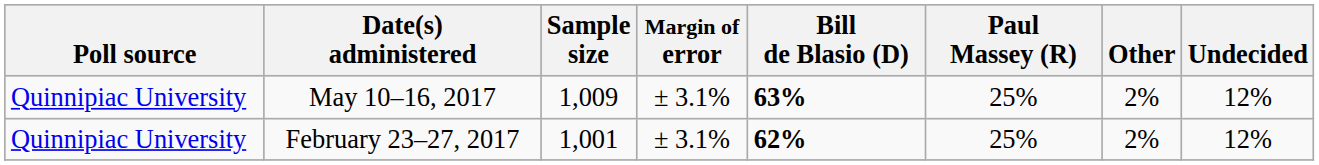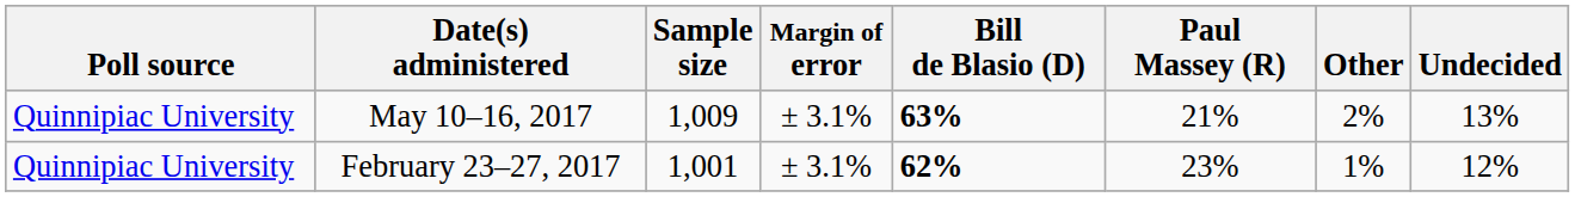May 10–16, 2017 | Paul Massey (R): 25% -> 21%
May 10–16, 2017 | Undecided: 12% -> 13%
February 23–27, 2017 | Paul Massey (R): 25% -> 23%
February 23–27, 2017 | Other: 2% -> 1%
